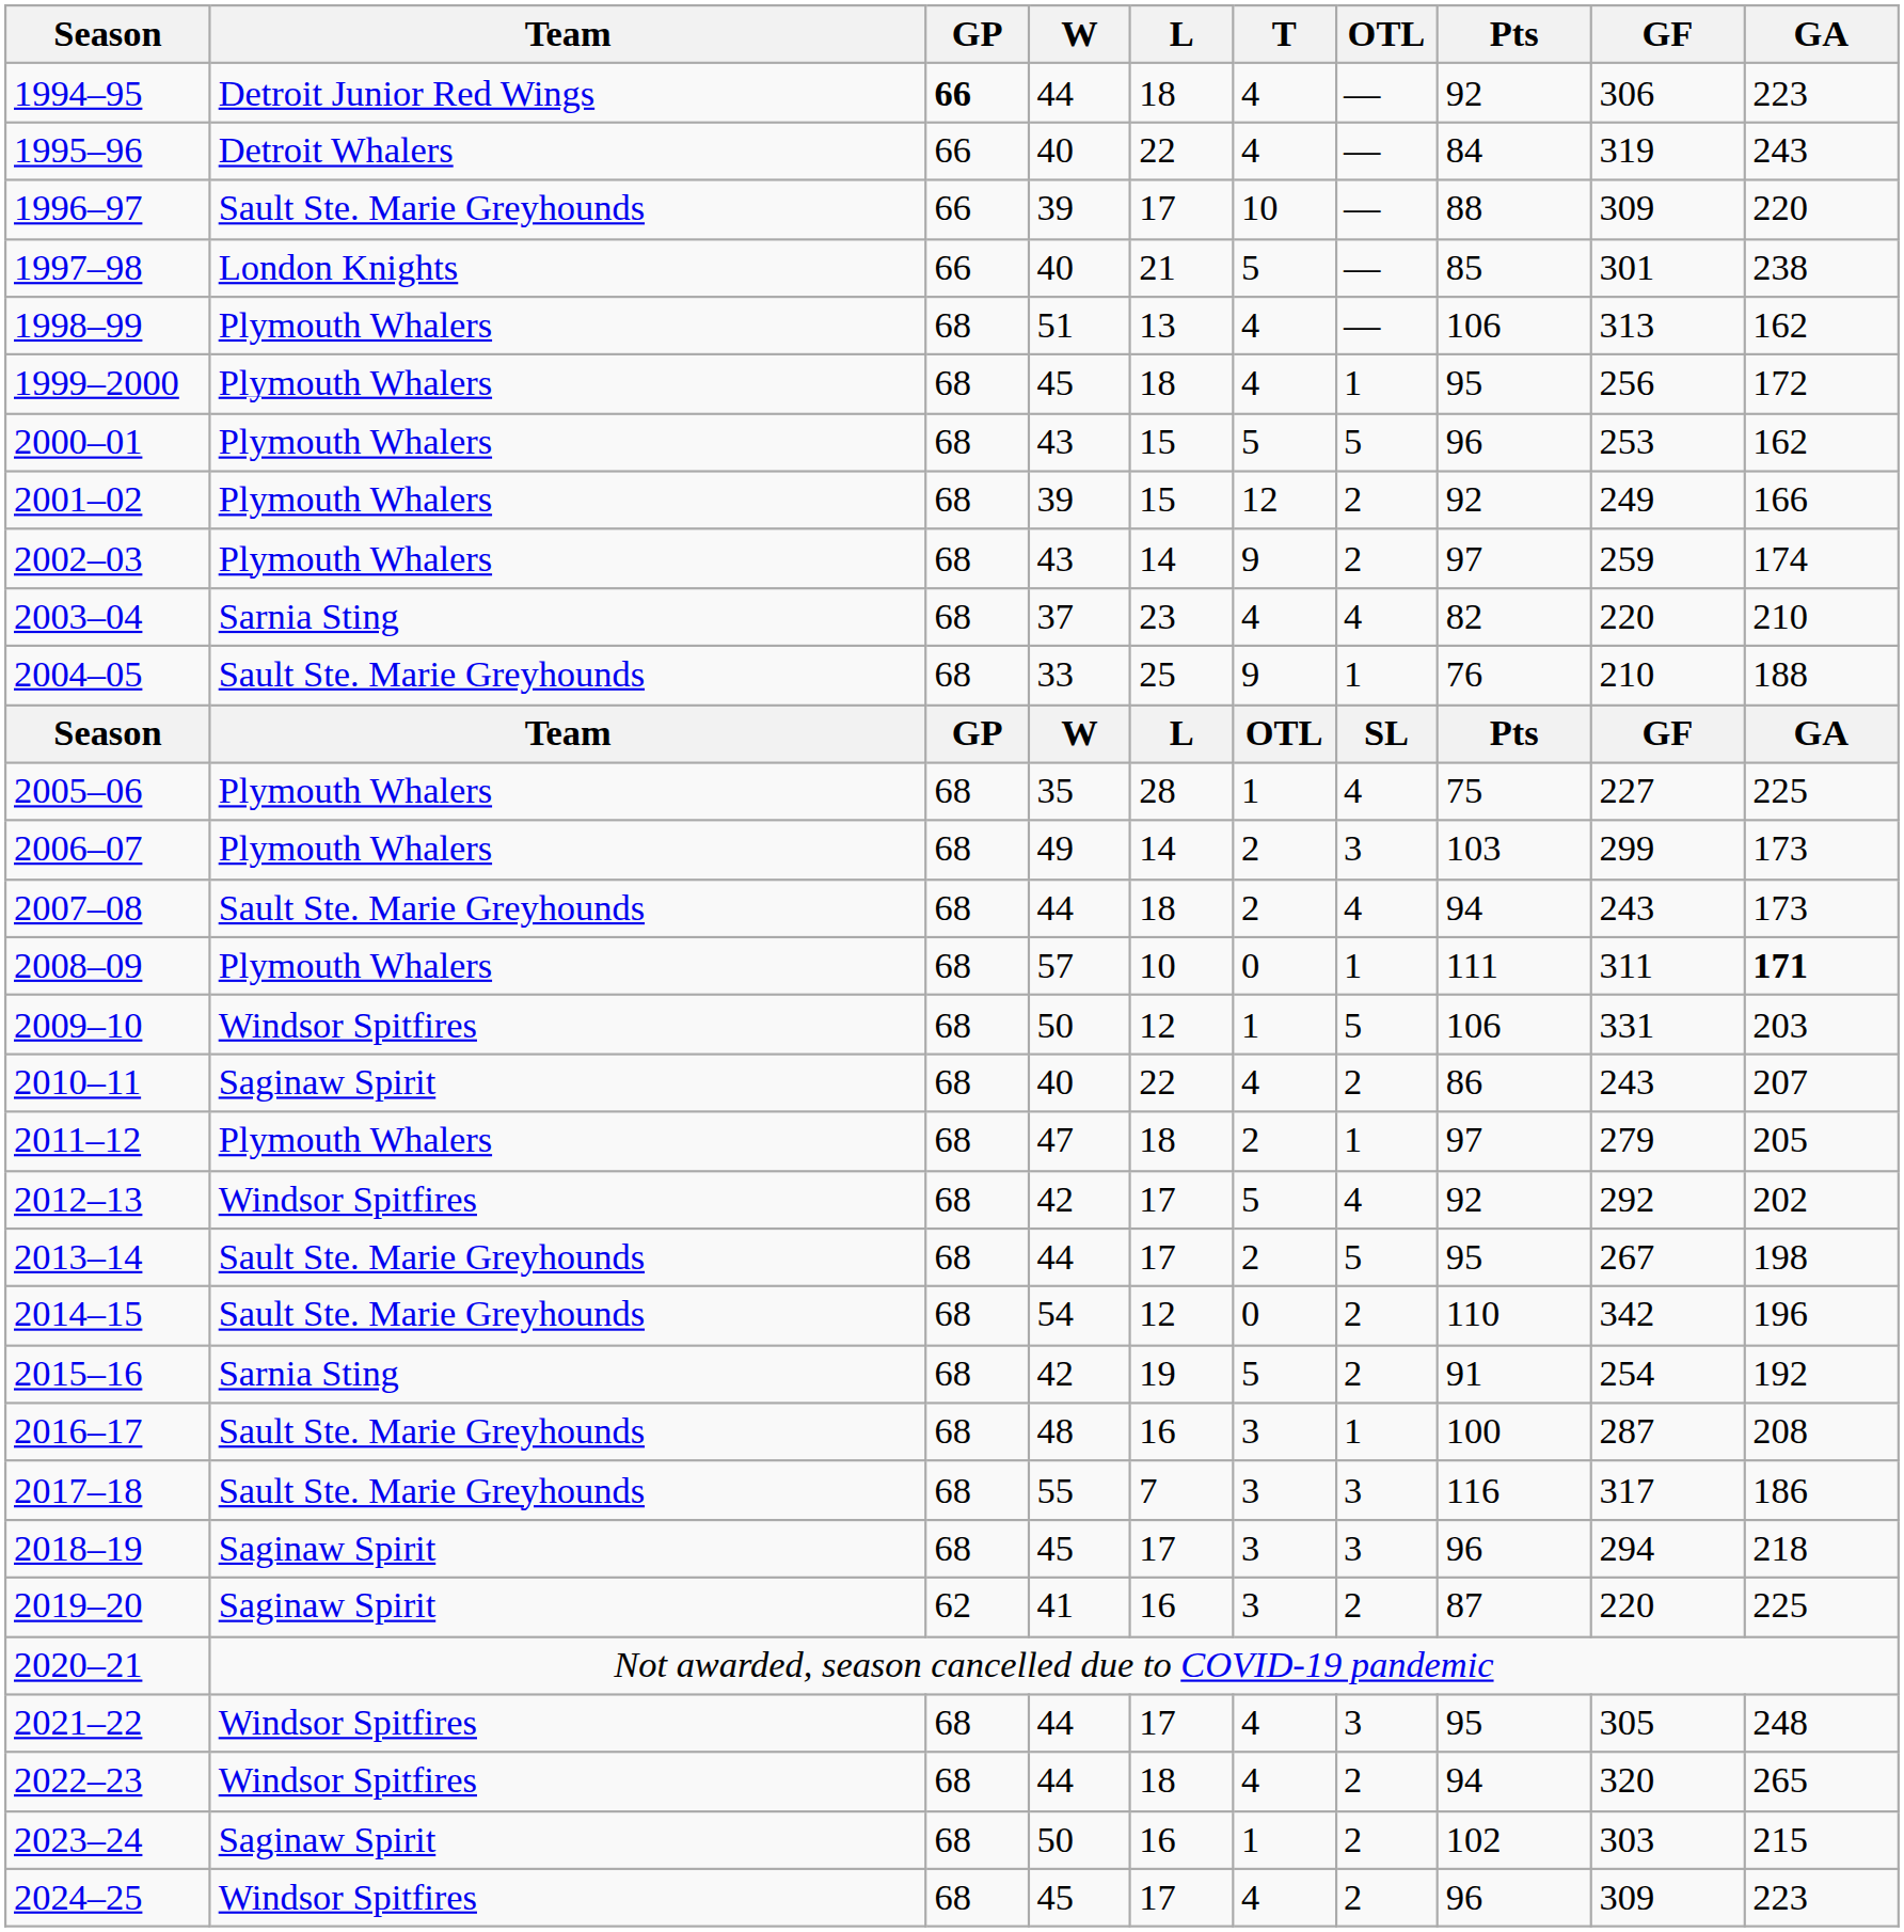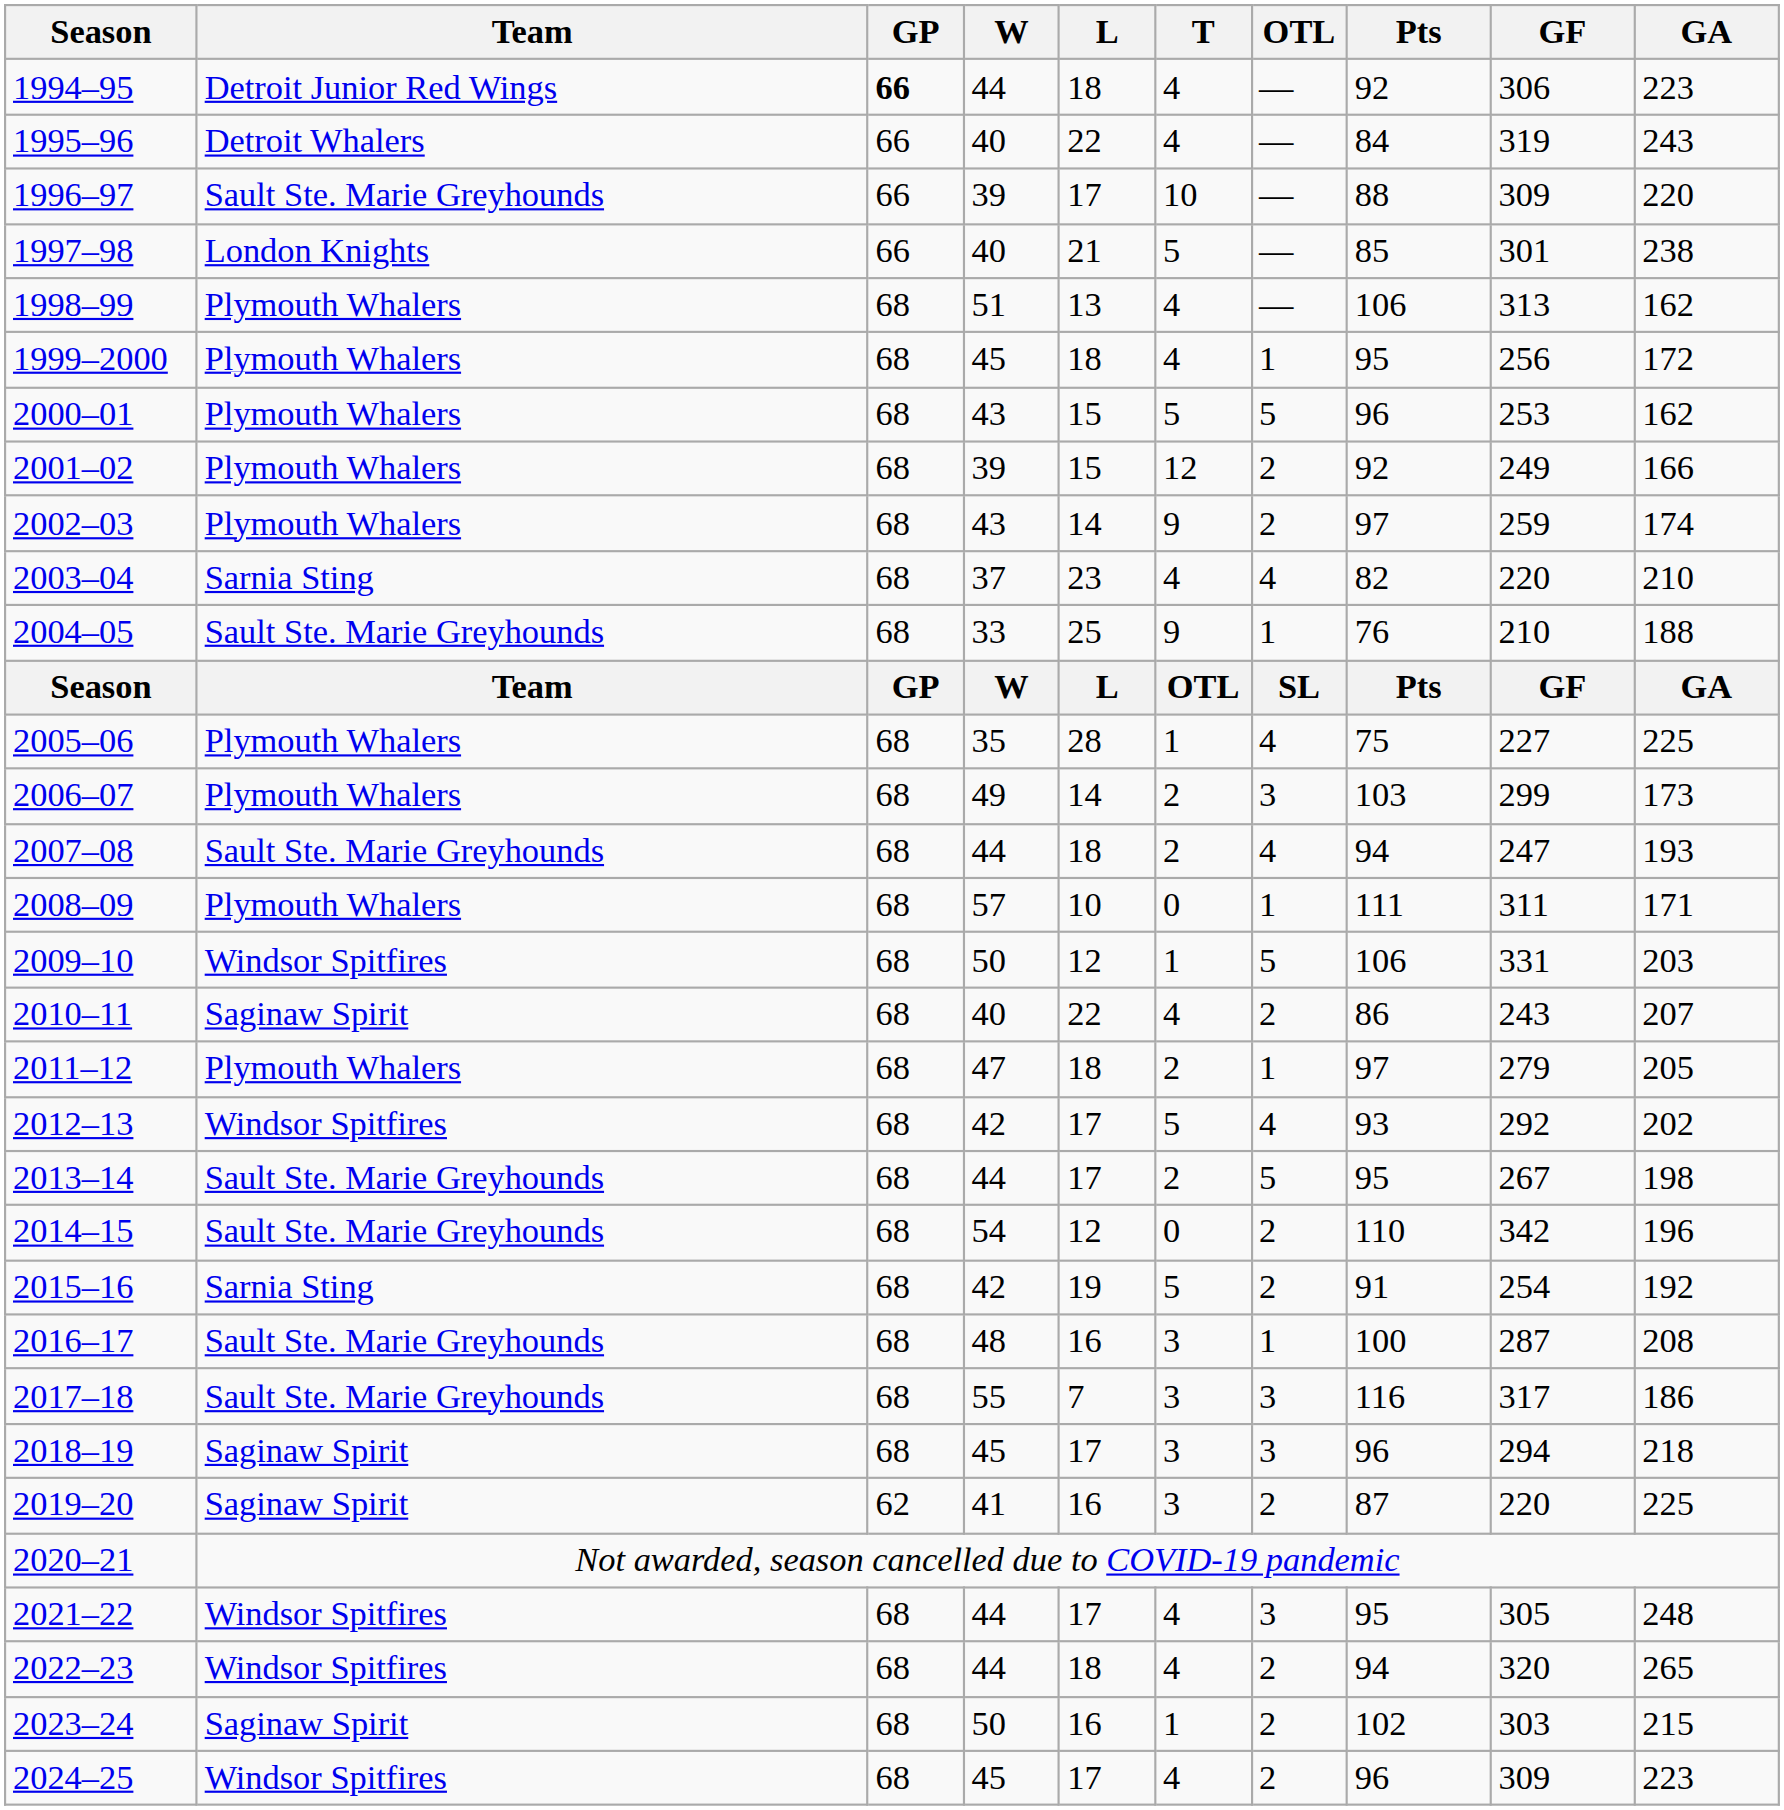2007–08 | GF: 243 -> 247
2007–08 | GA: 173 -> 193
2008–09 | GA: bold -> normal
2012–13 | Pts: 92 -> 93
